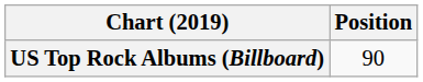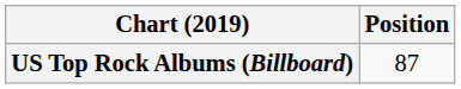US Top Rock Albums (Billboard) | Position: 90 -> 87
